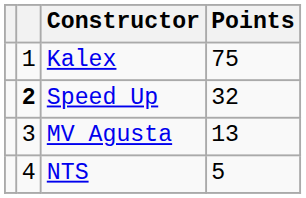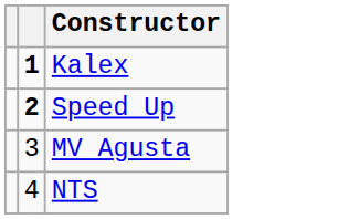- column: Points | 75 | 32 | 13 | 5
Kalex | column 2: normal -> bold
